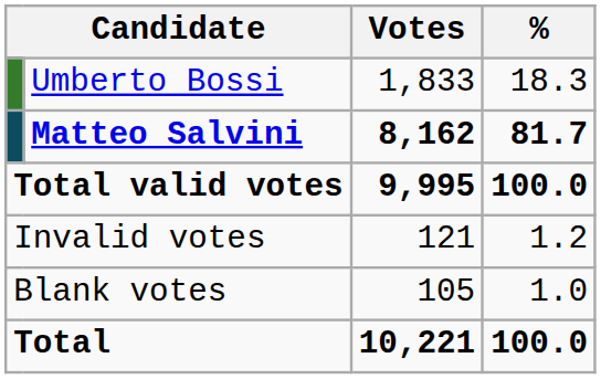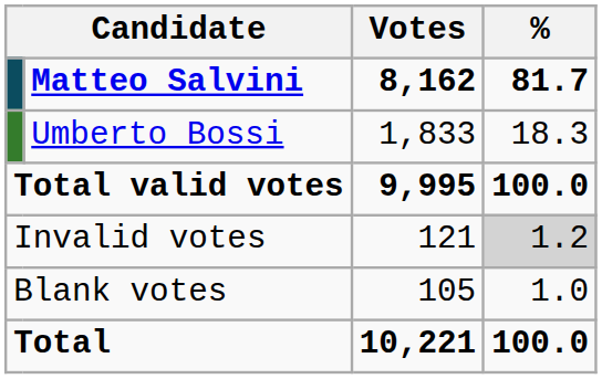rows swapped: Matteo Salvini <-> Umberto Bossi
Invalid votes | %: no background -> lightgrey background
